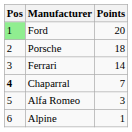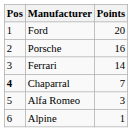Ford | Pos: lightgreen background -> no background
Porsche | Points: 18 -> 16
